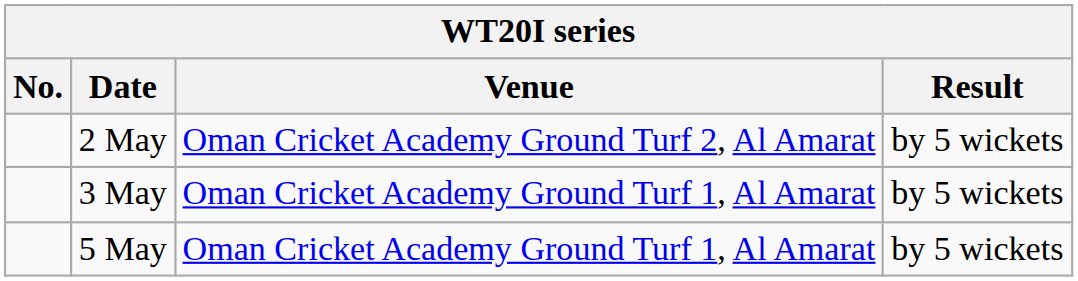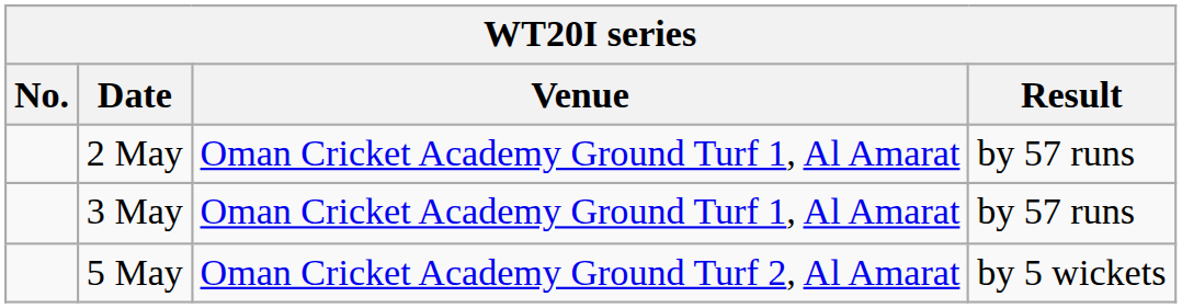2 May | Venue: Oman Cricket Academy Ground Turf 2, Al Amarat -> Oman Cricket Academy Ground Turf 1, Al Amarat
2 May | Result: by 5 wickets -> by 57 runs
3 May | Result: by 5 wickets -> by 57 runs
5 May | Venue: Oman Cricket Academy Ground Turf 1, Al Amarat -> Oman Cricket Academy Ground Turf 2, Al Amarat
